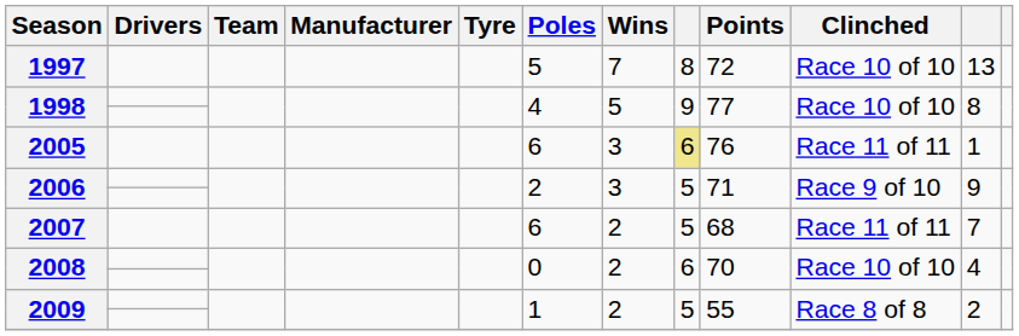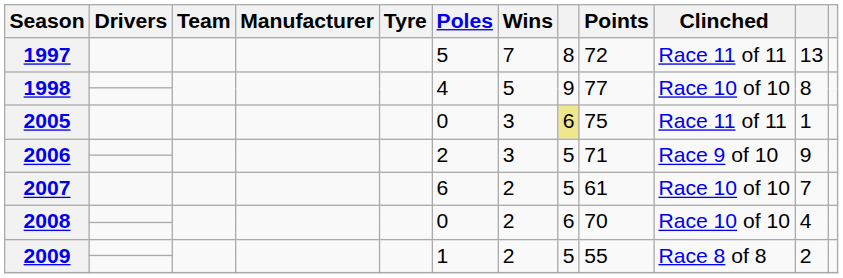1997 | Clinched: Race 10 of 10 -> Race 11 of 11
2005 | Poles: 6 -> 0
2005 | Points: 76 -> 75
2007 | Points: 68 -> 61
2007 | Clinched: Race 11 of 11 -> Race 10 of 10
